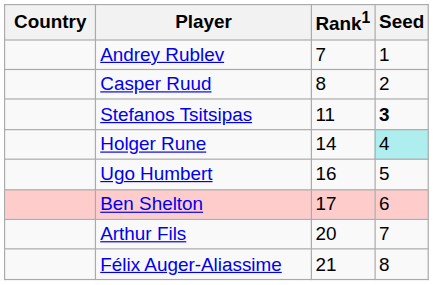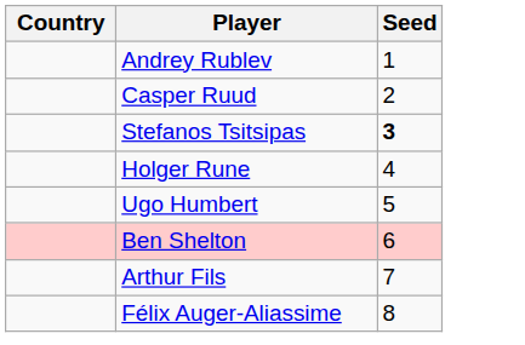- column: Rank1 | 7 | 8 | 11 | 14 | 16 | 17 | 20 | 21
Holger Rune | Seed: paleturquoise background -> no background
